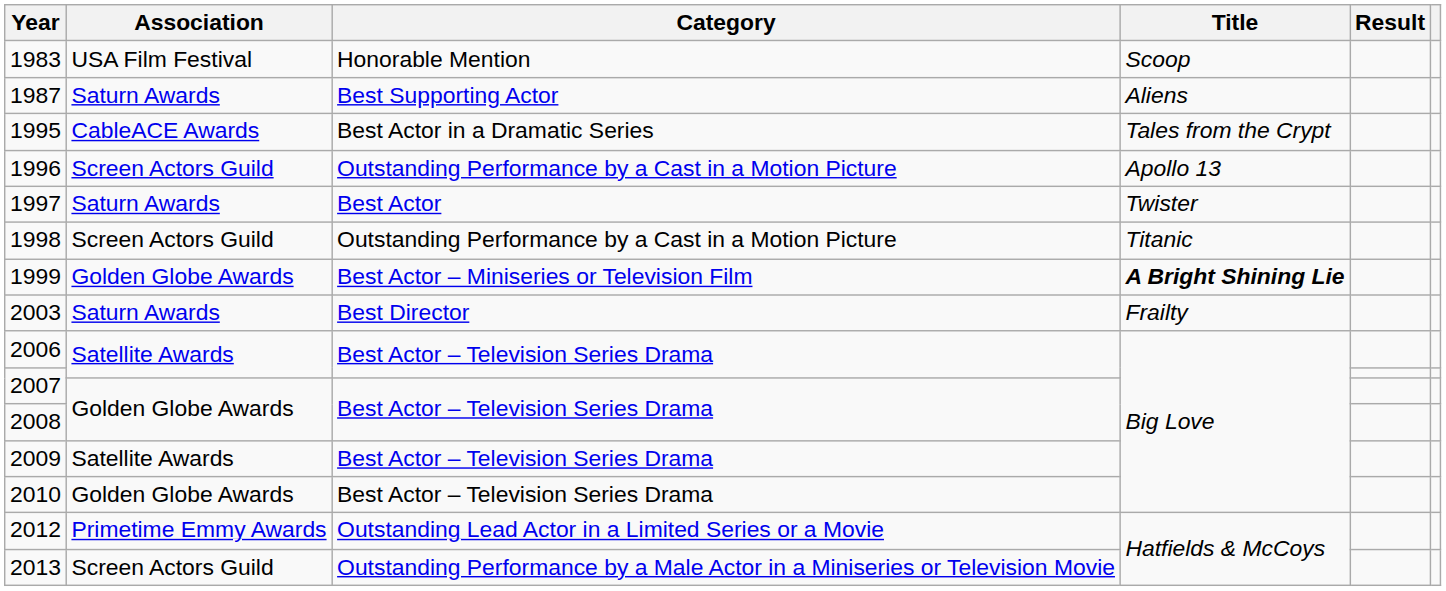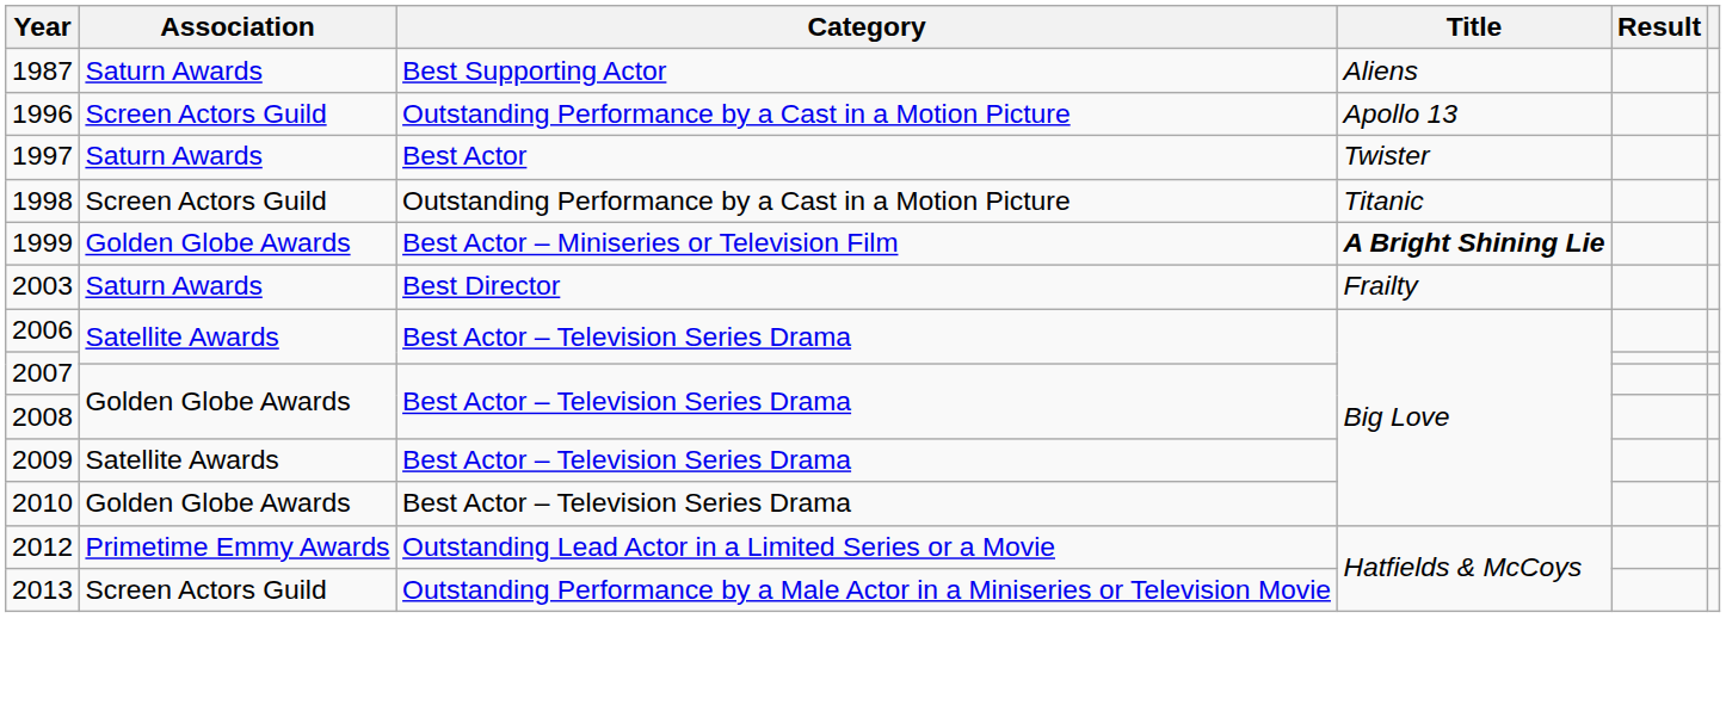- row: 1983 | USA Film Festival | Honorable Mention | Scoop
- row: 1995 | CableACE Awards | Best Actor in a Dramatic Series | Tales from the Crypt
